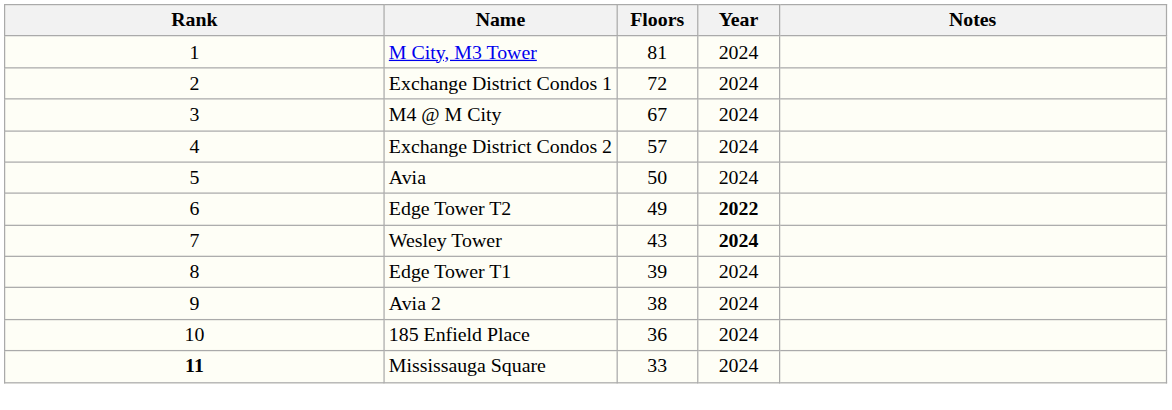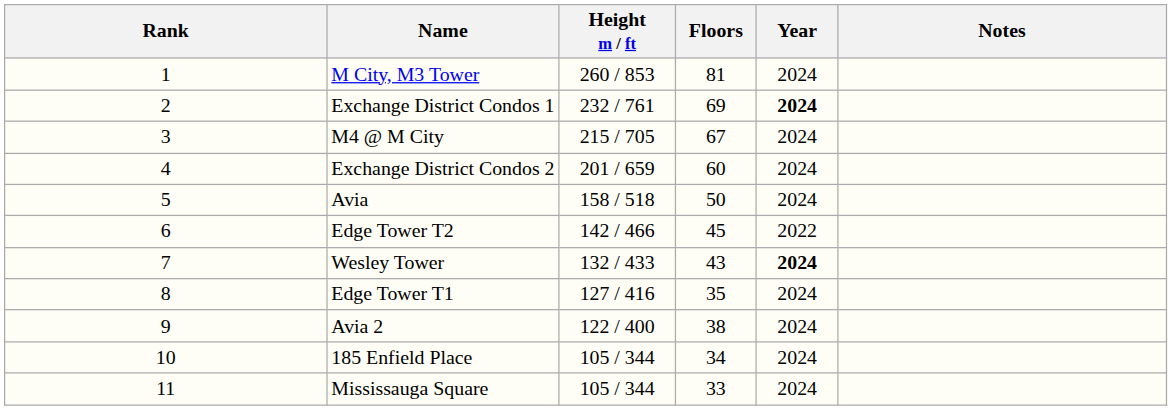+ column: Height m / ft | 260 / 853 | 232 / 761 | 215 / 705 | 201 / 659 | 158 / 518 | 142 / 466 | 132 / 433 | 127 / 416 | 122 / 400 | 105 / 344 | 105 / 344
Exchange District Condos 1 | Floors: 72 -> 69
Exchange District Condos 1 | Year: normal -> bold
Exchange District Condos 2 | Floors: 57 -> 60
Edge Tower T2 | Floors: 49 -> 45
Edge Tower T2 | Year: bold -> normal
Edge Tower T1 | Floors: 39 -> 35
185 Enfield Place | Floors: 36 -> 34
Mississauga Square | Rank: bold -> normal
